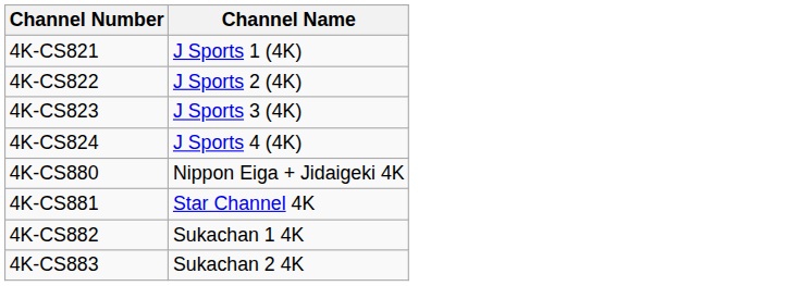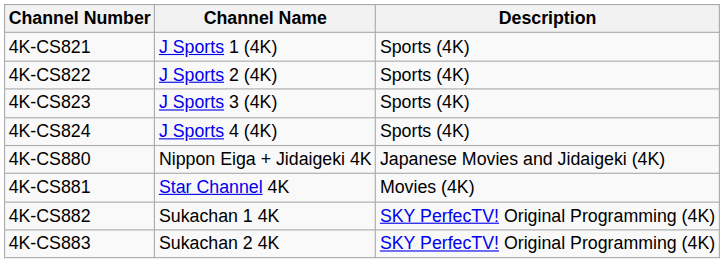+ column: Description | Sports (4K) | Sports (4K) | Sports (4K) | Sports (4K) | Japanese Movies and Jidaigeki (4K) | Movies (4K) | SKY PerfecTV! Original Programming (4K) | SKY PerfecTV! Original Programming (4K)
